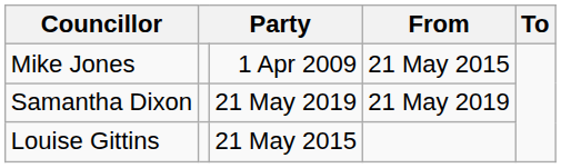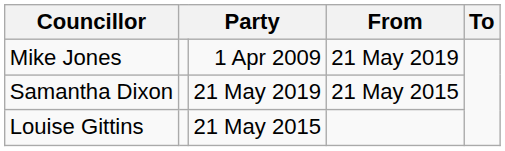Mike Jones | From: 21 May 2015 -> 21 May 2019
Samantha Dixon | From: 21 May 2019 -> 21 May 2015
